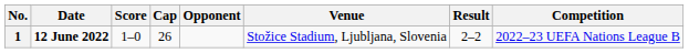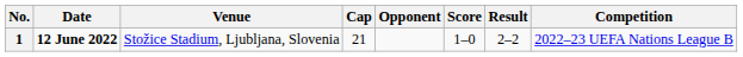columns swapped: Venue <-> Score
1 | Cap: 26 -> 21
